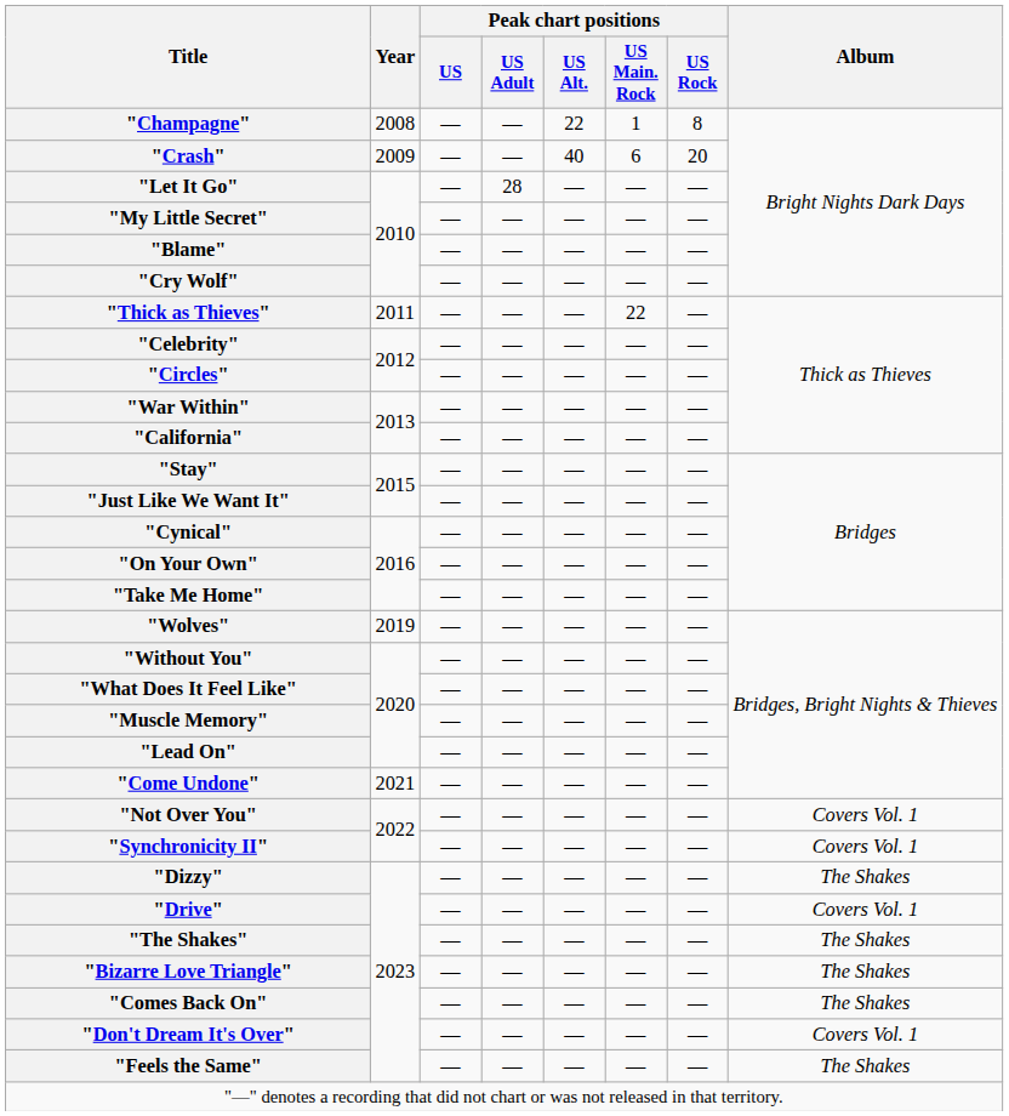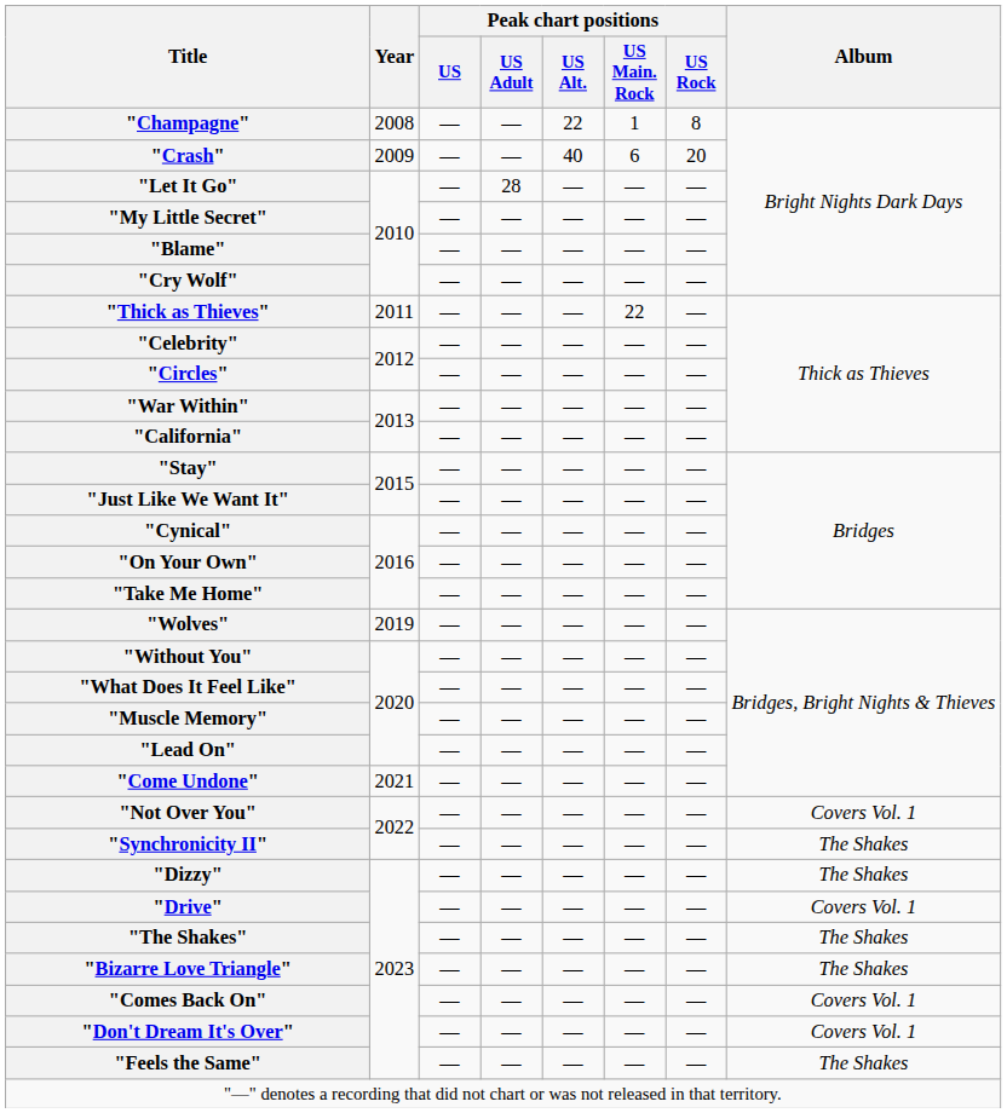"Synchronicity II" | Album: Covers Vol. 1 -> The Shakes
"Comes Back On" | Album: The Shakes -> Covers Vol. 1
